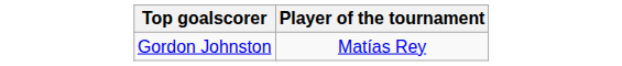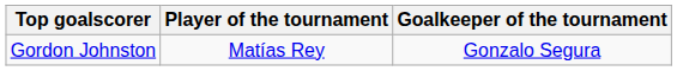+ column: Goalkeeper of the tournament | Gonzalo Segura
